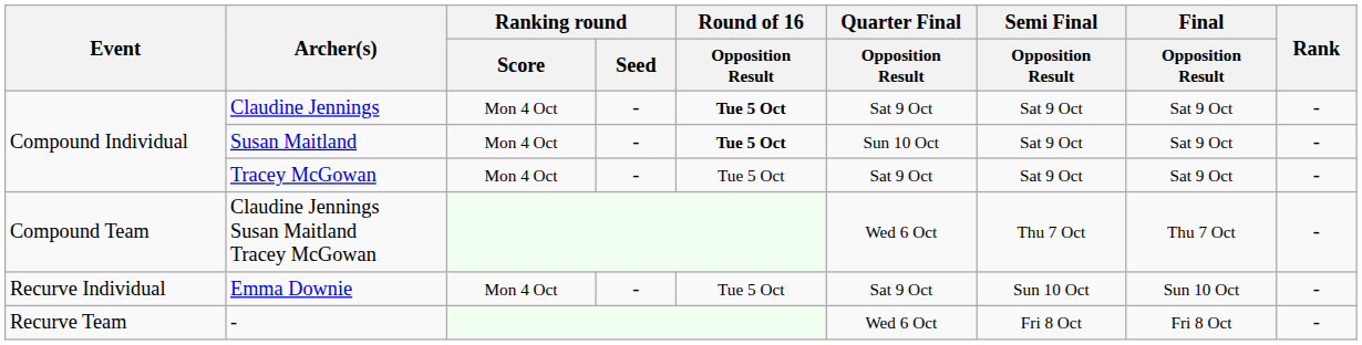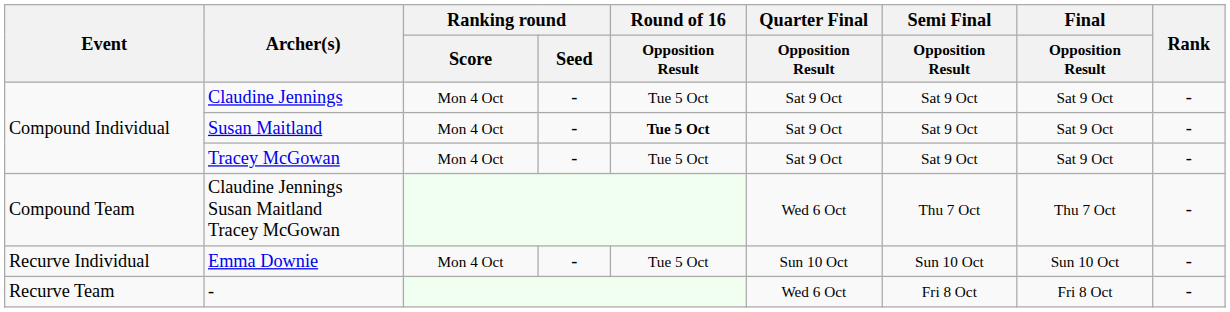Claudine Jennings | Round of 16 / Opposition Result: bold -> normal
Susan Maitland | Quarter Final / Opposition Result: Sun 10 Oct -> Sat 9 Oct
Emma Downie | Quarter Final / Opposition Result: Sat 9 Oct -> Sun 10 Oct
